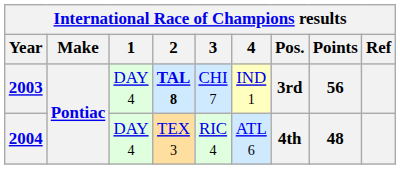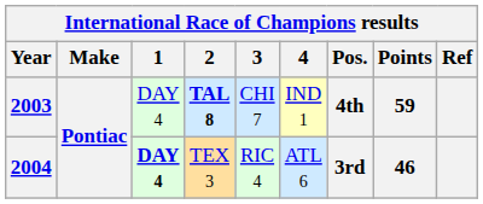2003 | Pos.: 3rd -> 4th
2003 | Points: 56 -> 59
2004 | 1: normal -> bold
2004 | Pos.: 4th -> 3rd
2004 | Points: 48 -> 46
